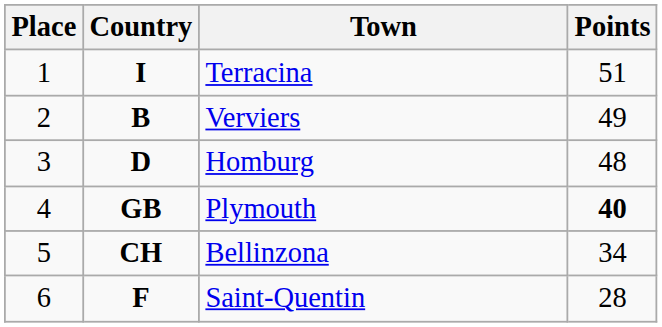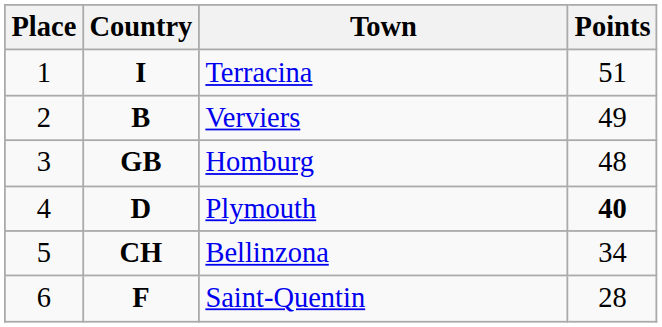Homburg | Country: D -> GB
Plymouth | Country: GB -> D
